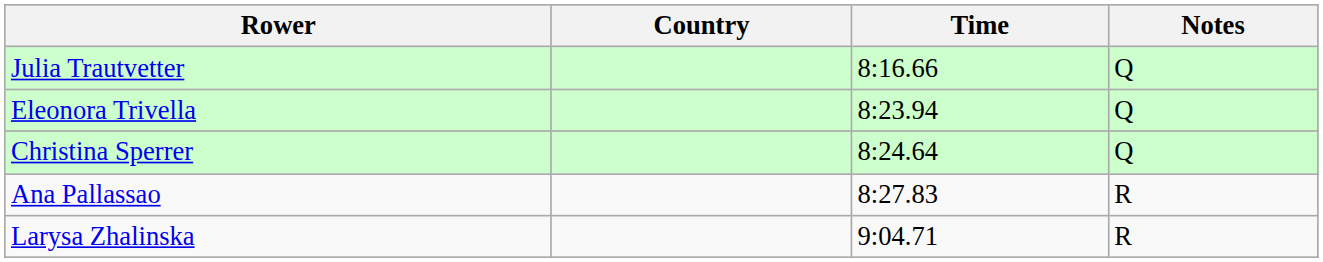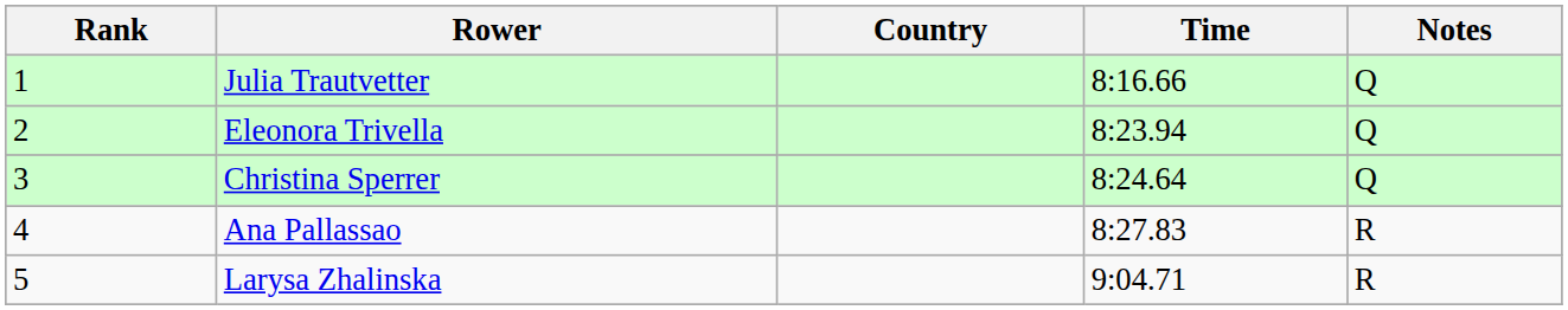+ column: Rank | 1 | 2 | 3 | 4 | 5
